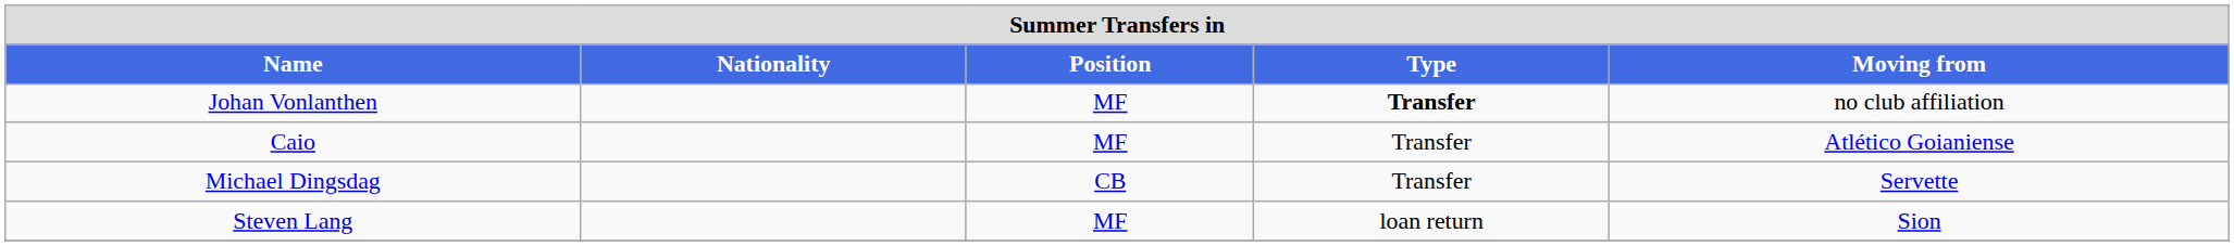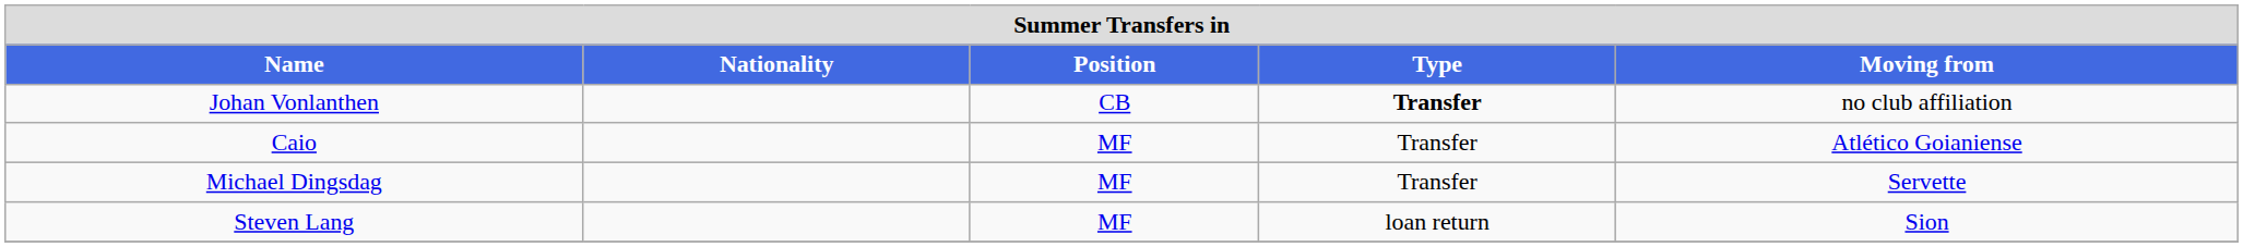Johan Vonlanthen | Position: MF -> CB
Michael Dingsdag | Position: CB -> MF
